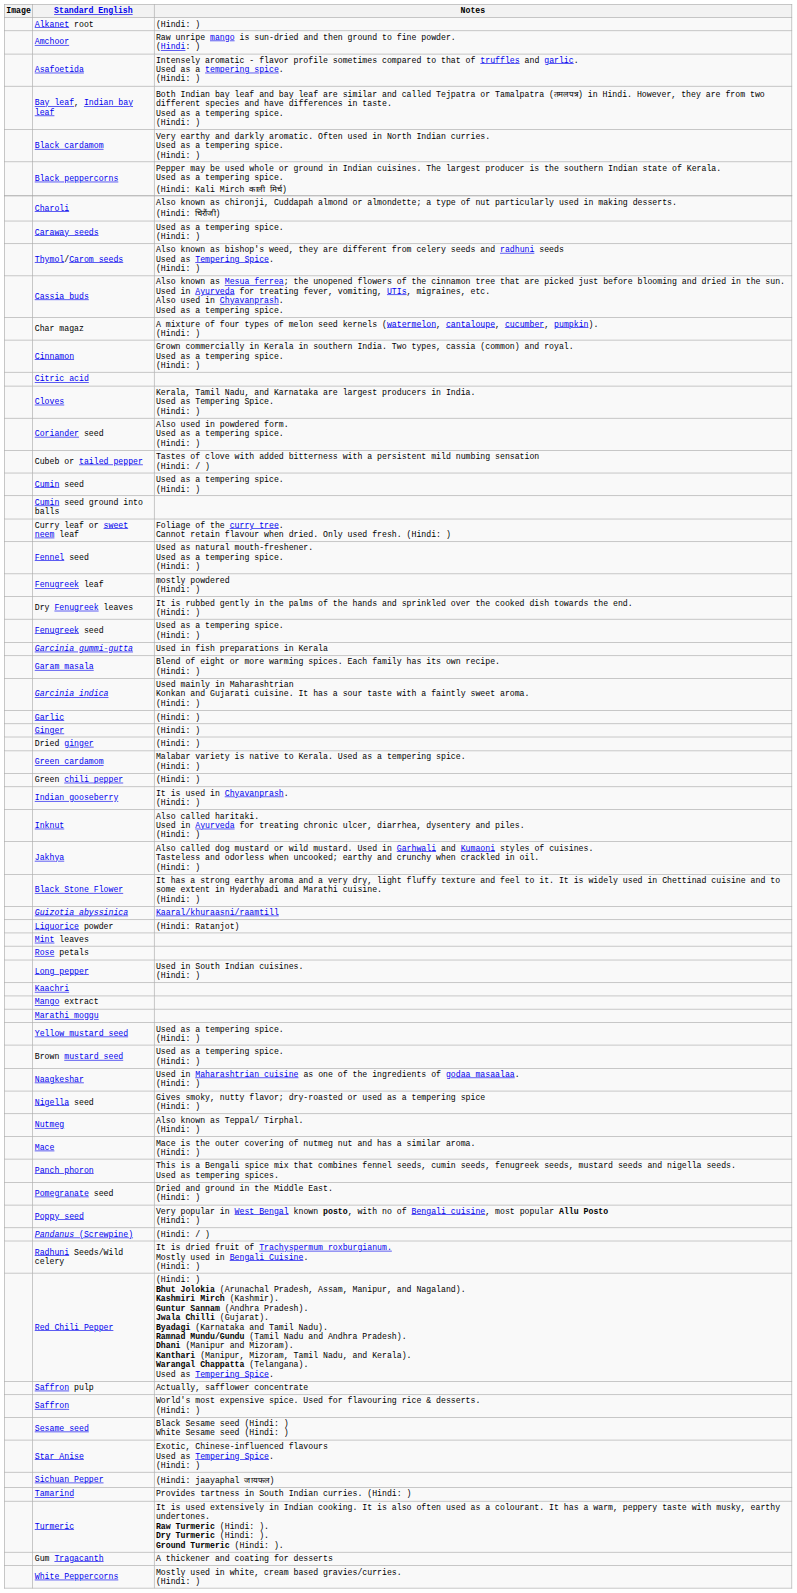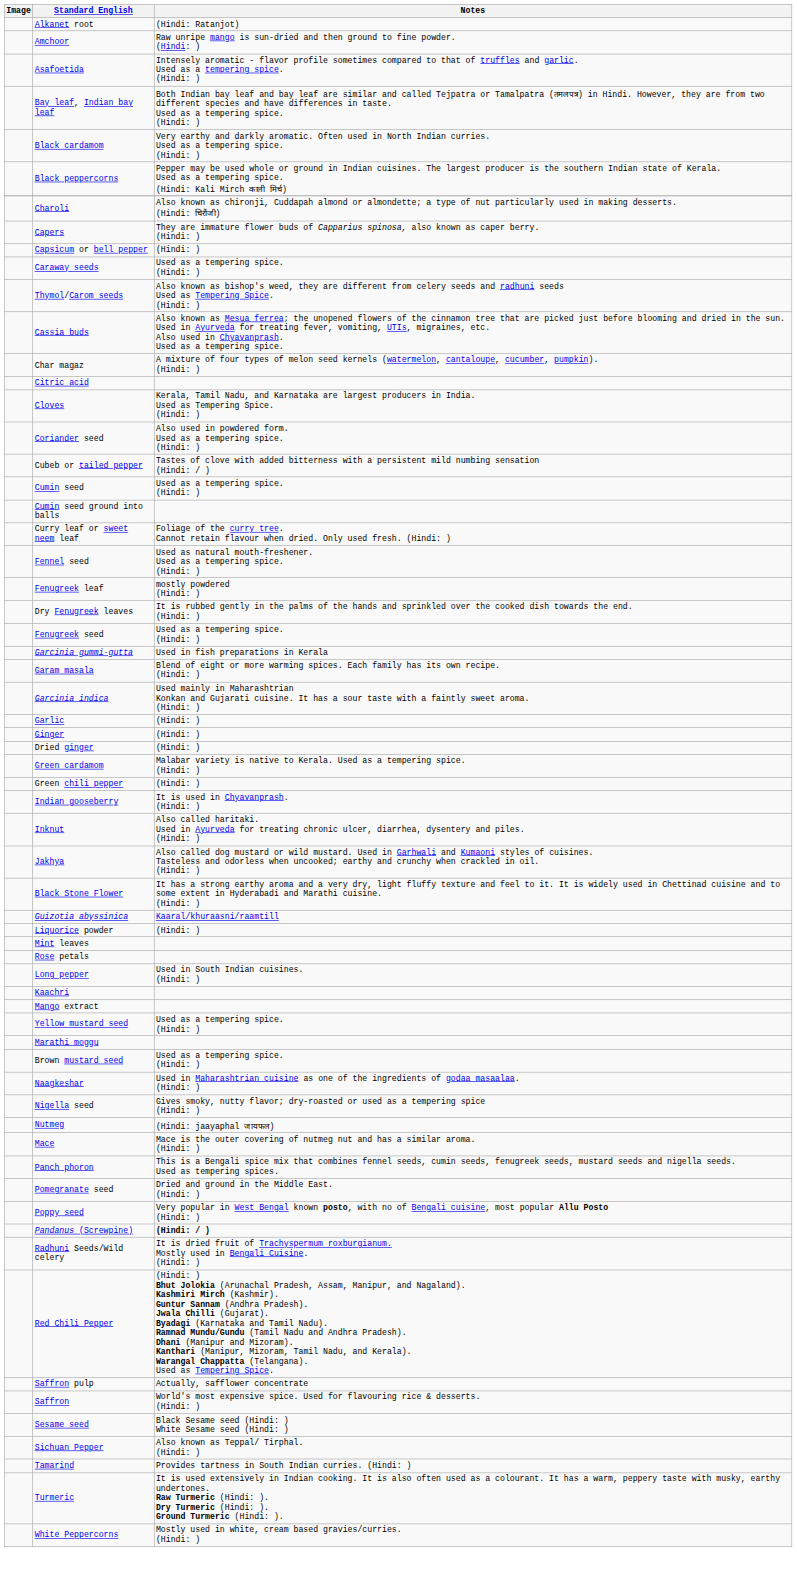Alkanet root | Notes: (Hindi: ) -> (Hindi: Ratanjot)
+ row: Capers | They are immature flower buds of Capparius spinosa, also known as caper berry. (Hindi: )
+ row: Capsicum or bell pepper | (Hindi: )
- row: Cinnamon | Grown commercially in Kerala in southern India. Two types, cassia (common) and royal. Used as a tempering spice. (Hindi: )
Liquorice powder | Notes: (Hindi: Ratanjot) -> (Hindi: )
rows swapped: Marathi moggu <-> Yellow mustard seed
Nutmeg | Notes: Also known as Teppal/ Tirphal. (Hindi: ) -> (Hindi: jaayaphal जायफल)
Pandanus (Screwpine) | Notes: normal -> bold
- row: Star Anise | Exotic, Chinese-influenced flavours Used as Tempering Spice. (Hindi: )
Sichuan Pepper | Notes: (Hindi: jaayaphal जायफल) -> Also known as Teppal/ Tirphal. (Hindi: )
- row: Gum Tragacanth | A thickener and coating for desserts
